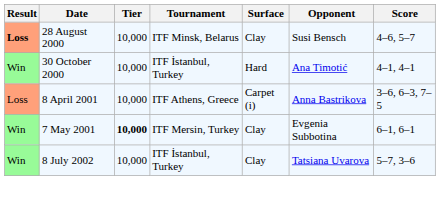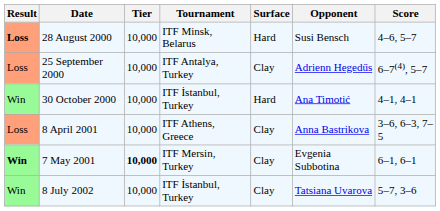28 August 2000 | Surface: Clay -> Hard
+ row: Loss | 25 September 2000 | 10,000 | ITF Antalya, Turkey | Clay | Adrienn Hegedűs | 6–7(4), 5–7
8 April 2001 | Surface: Carpet (i) -> Clay
7 May 2001 | Result: normal -> bold
